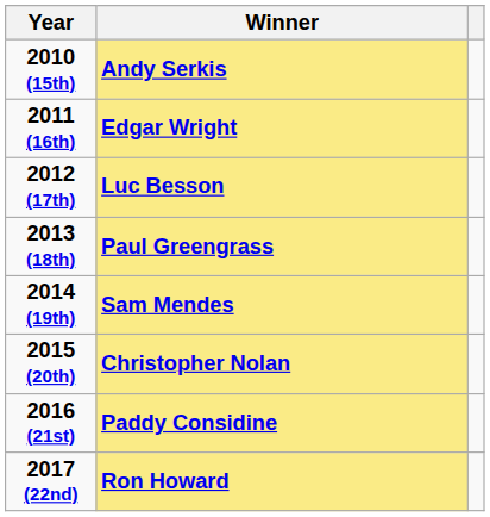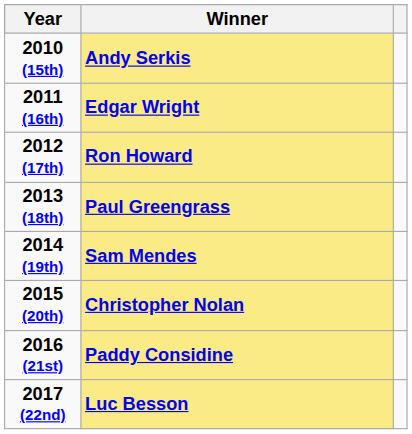2012 (17th) | Winner: Luc Besson -> Ron Howard
2017 (22nd) | Winner: Ron Howard -> Luc Besson
